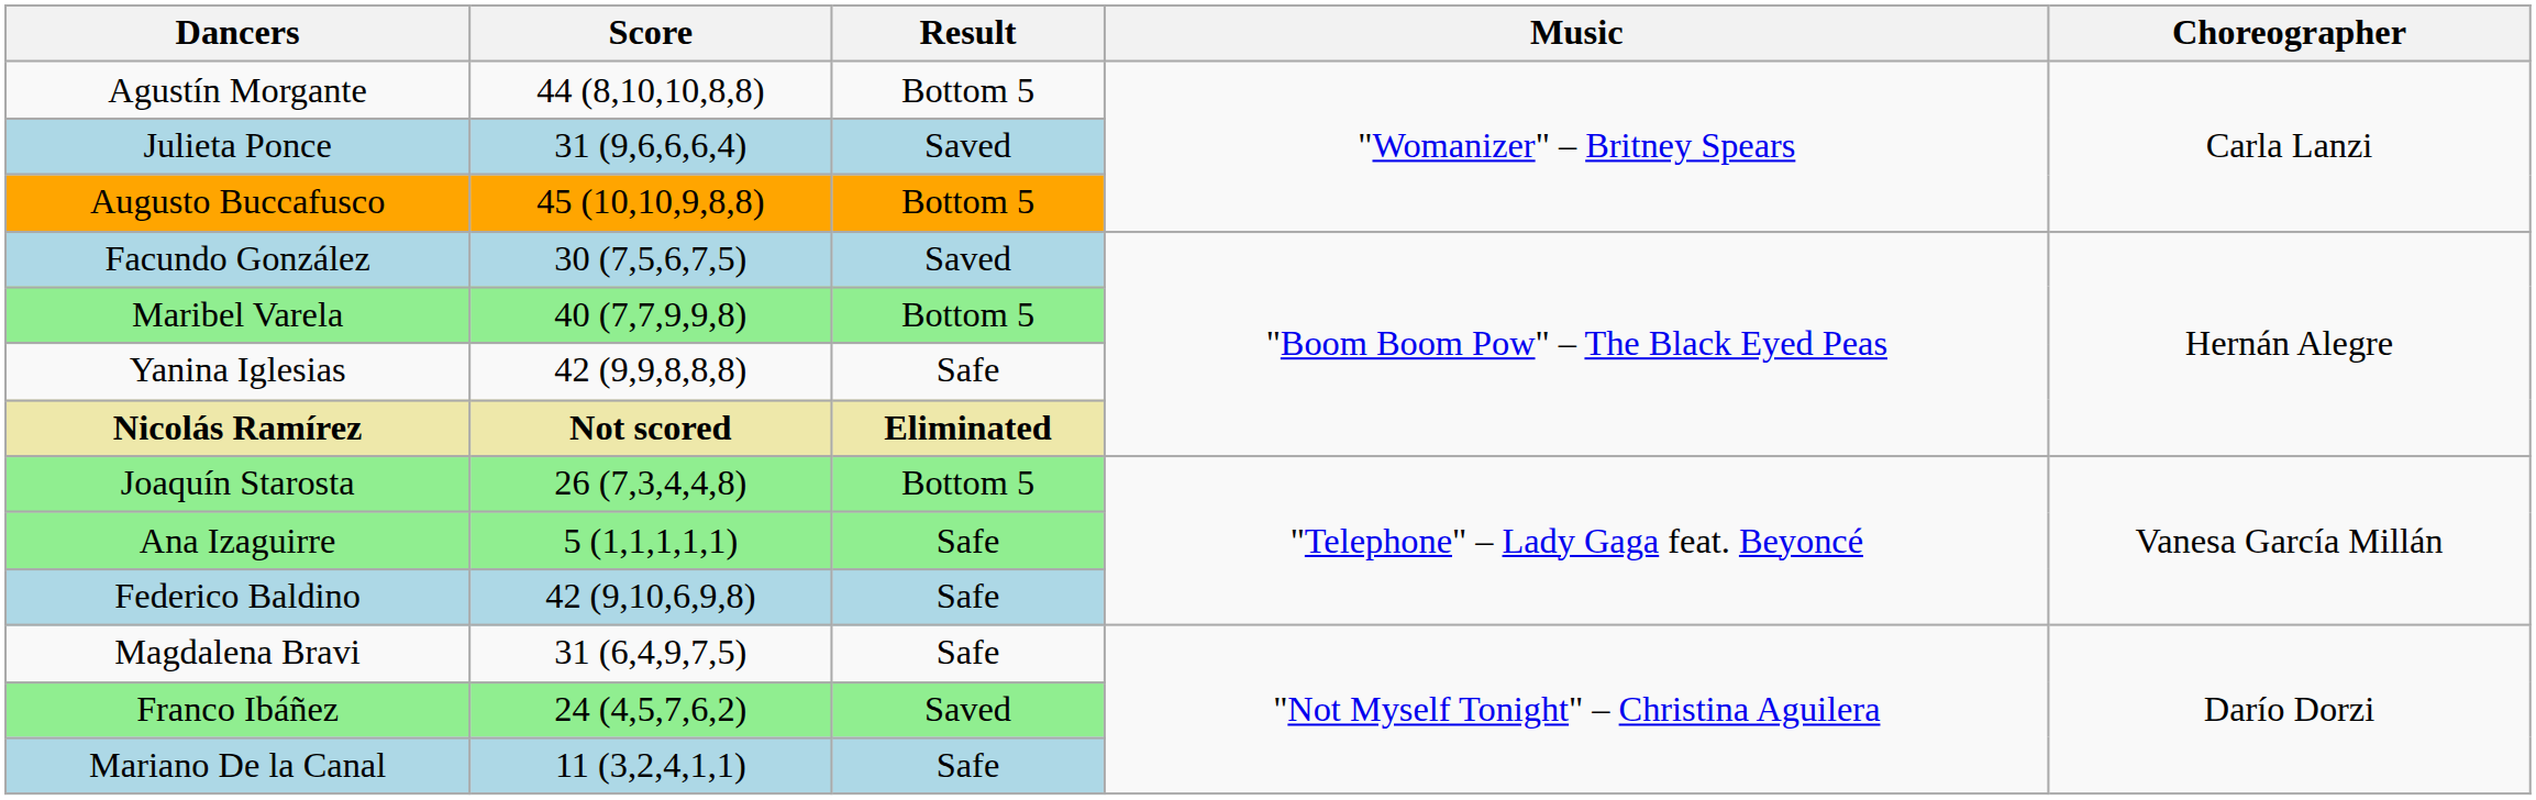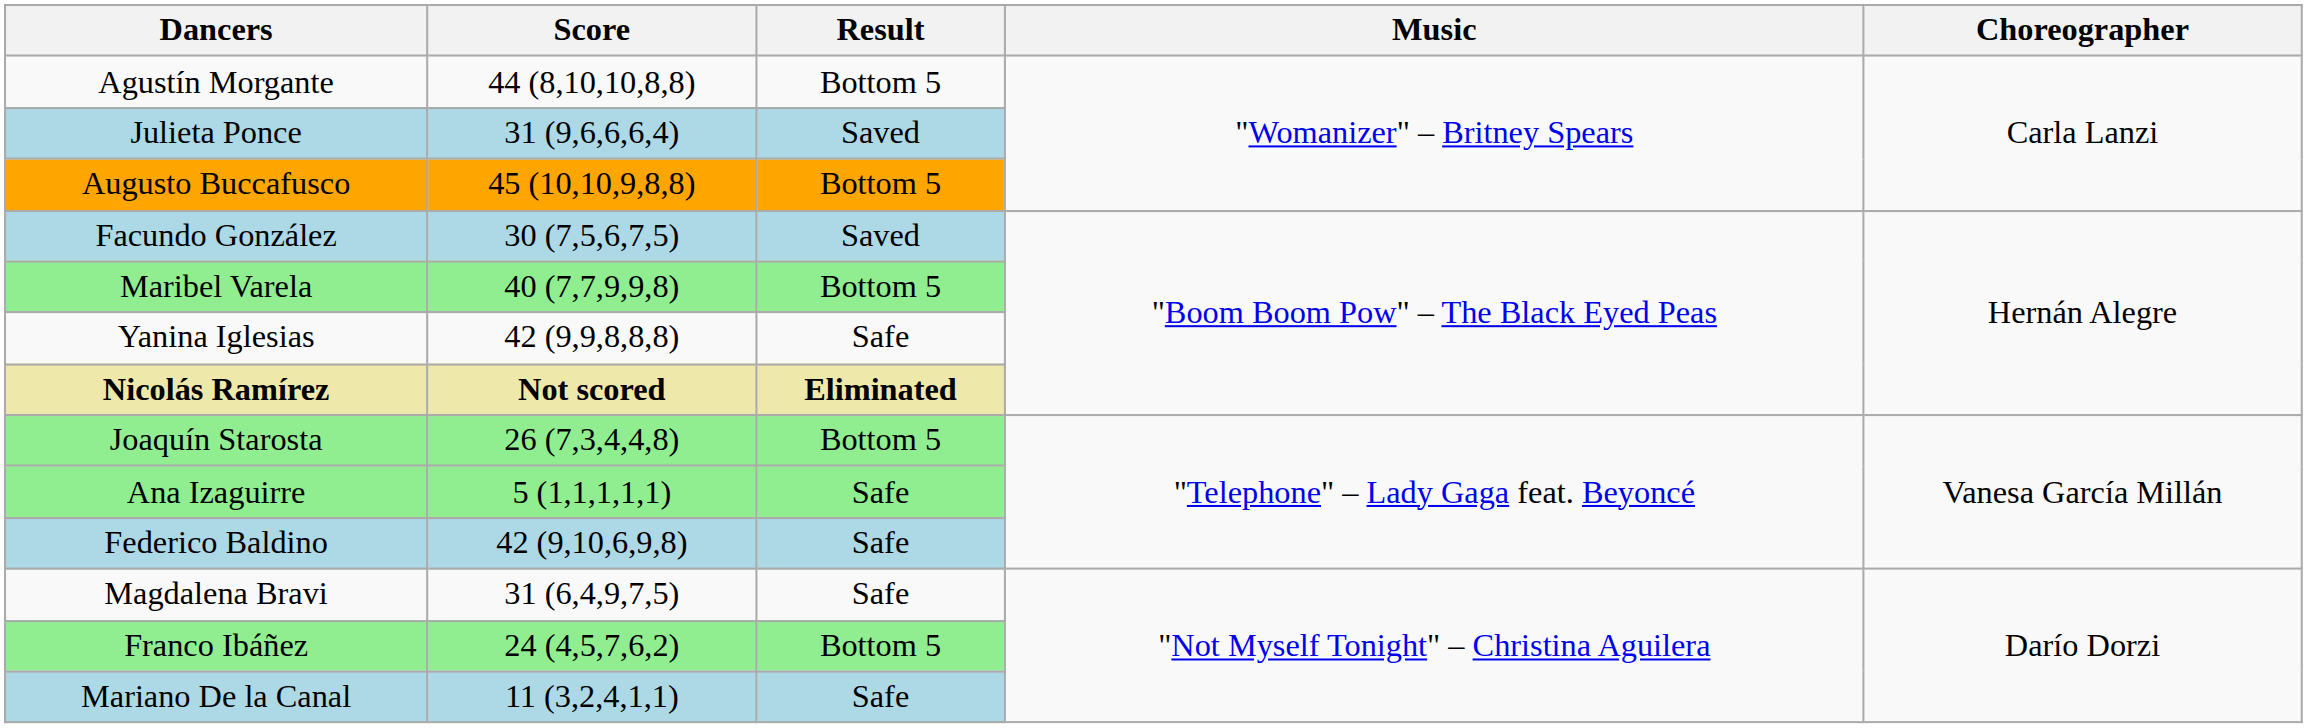Franco Ibáñez | Result: Saved -> Bottom 5
